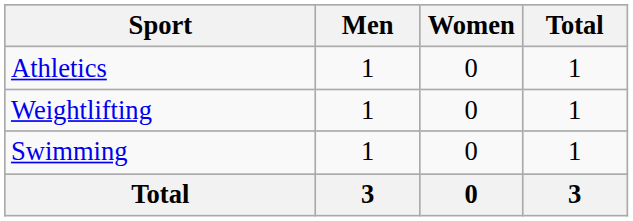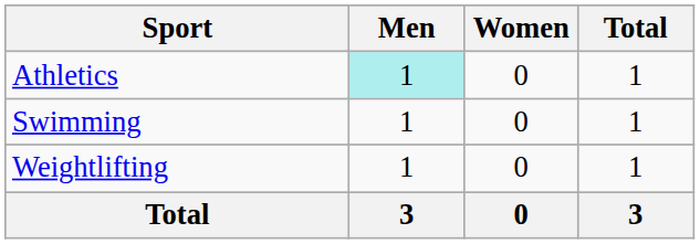Athletics | Men: no background -> paleturquoise background
rows swapped: Swimming <-> Weightlifting
